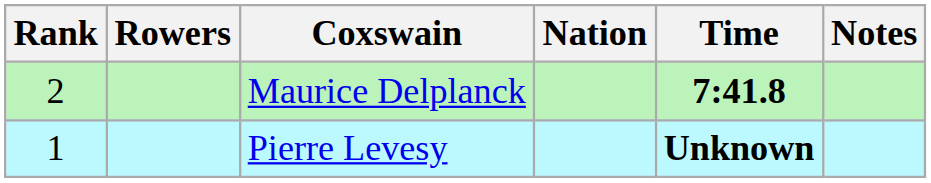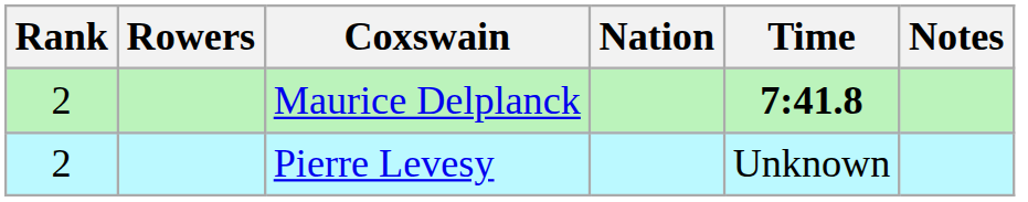Pierre Levesy | Rank: 1 -> 2
Pierre Levesy | Time: bold -> normal
